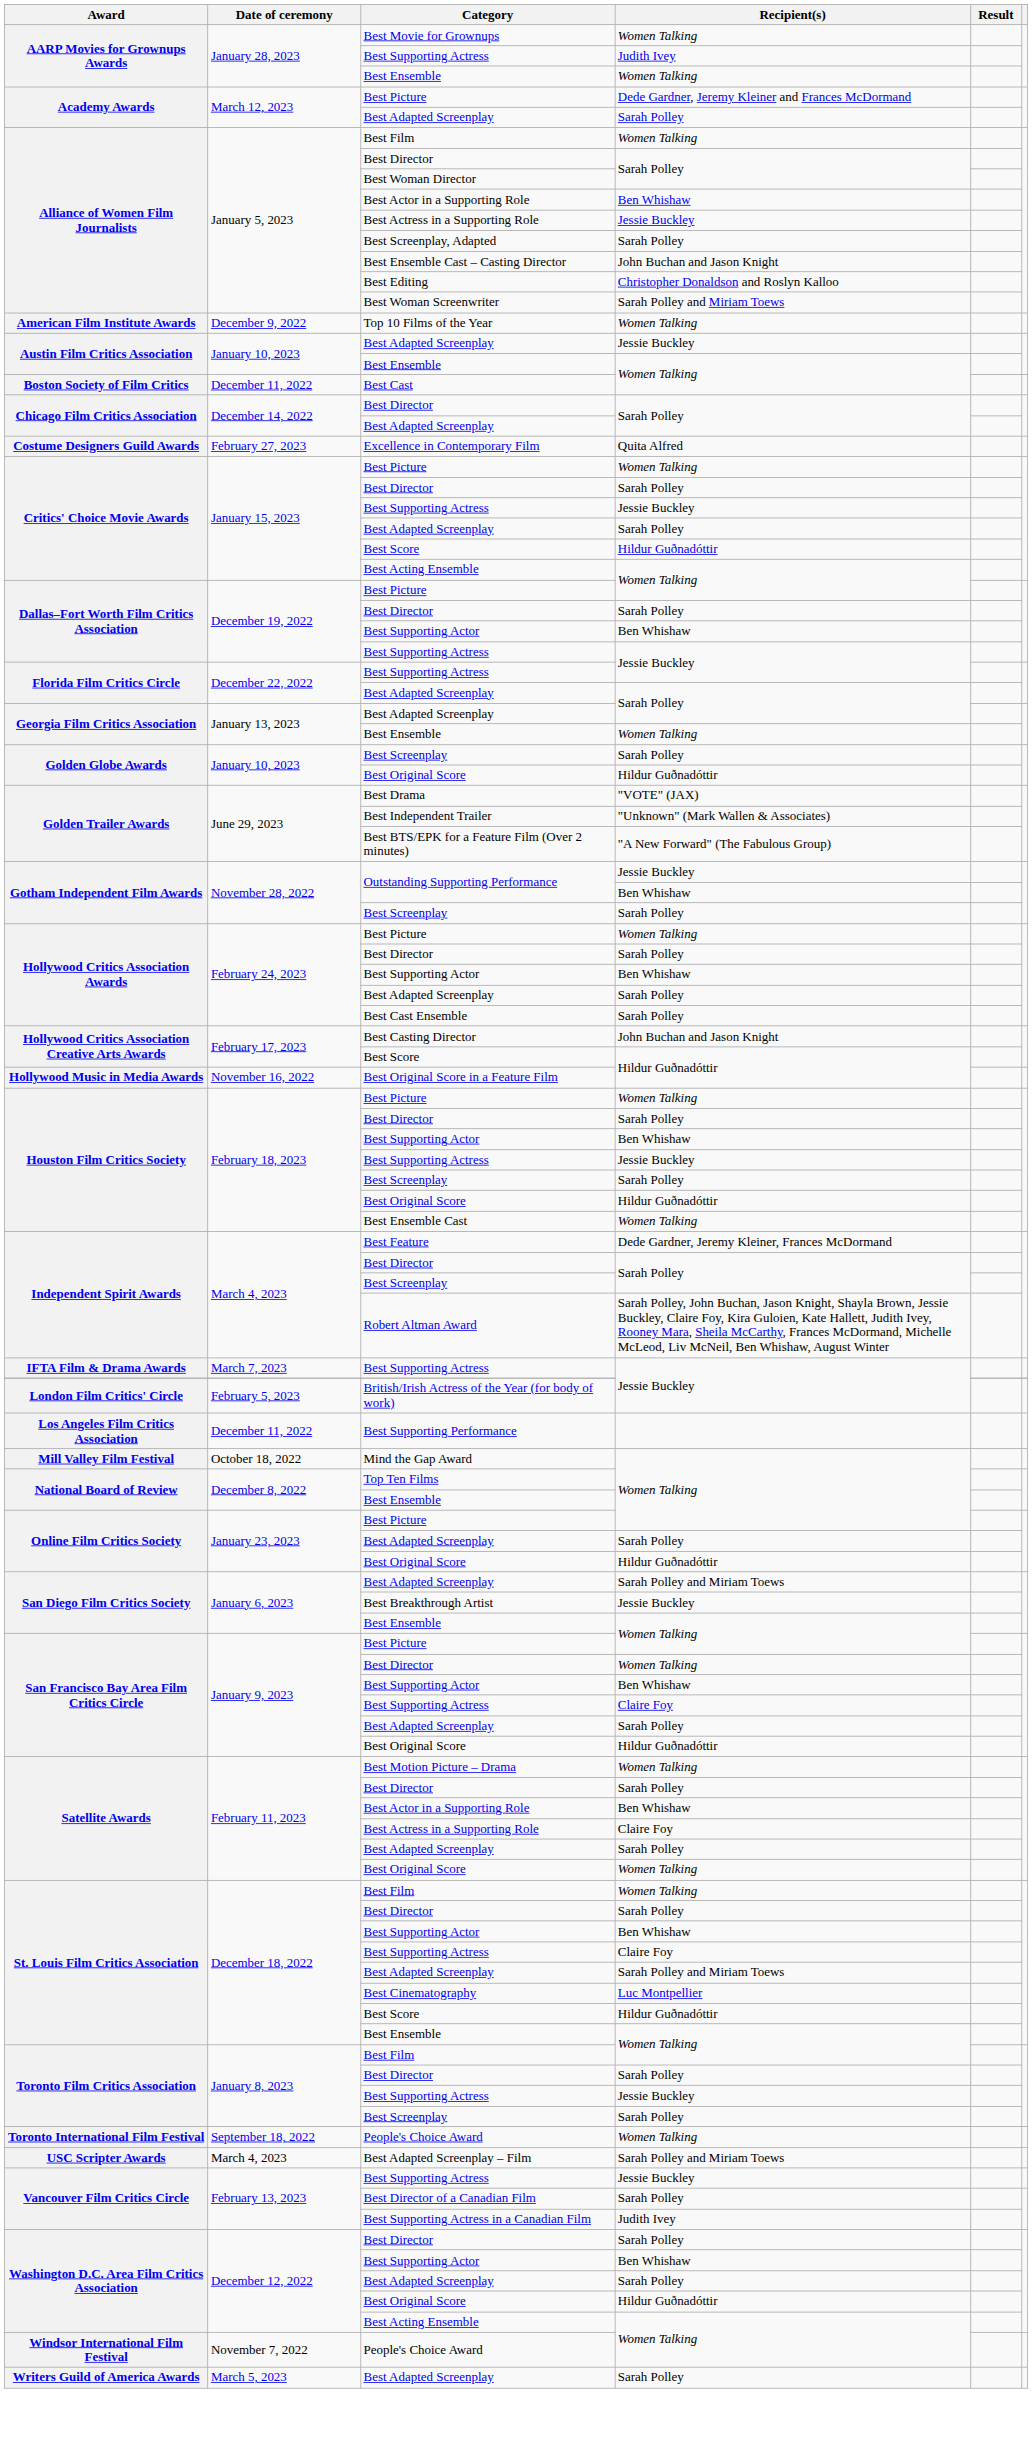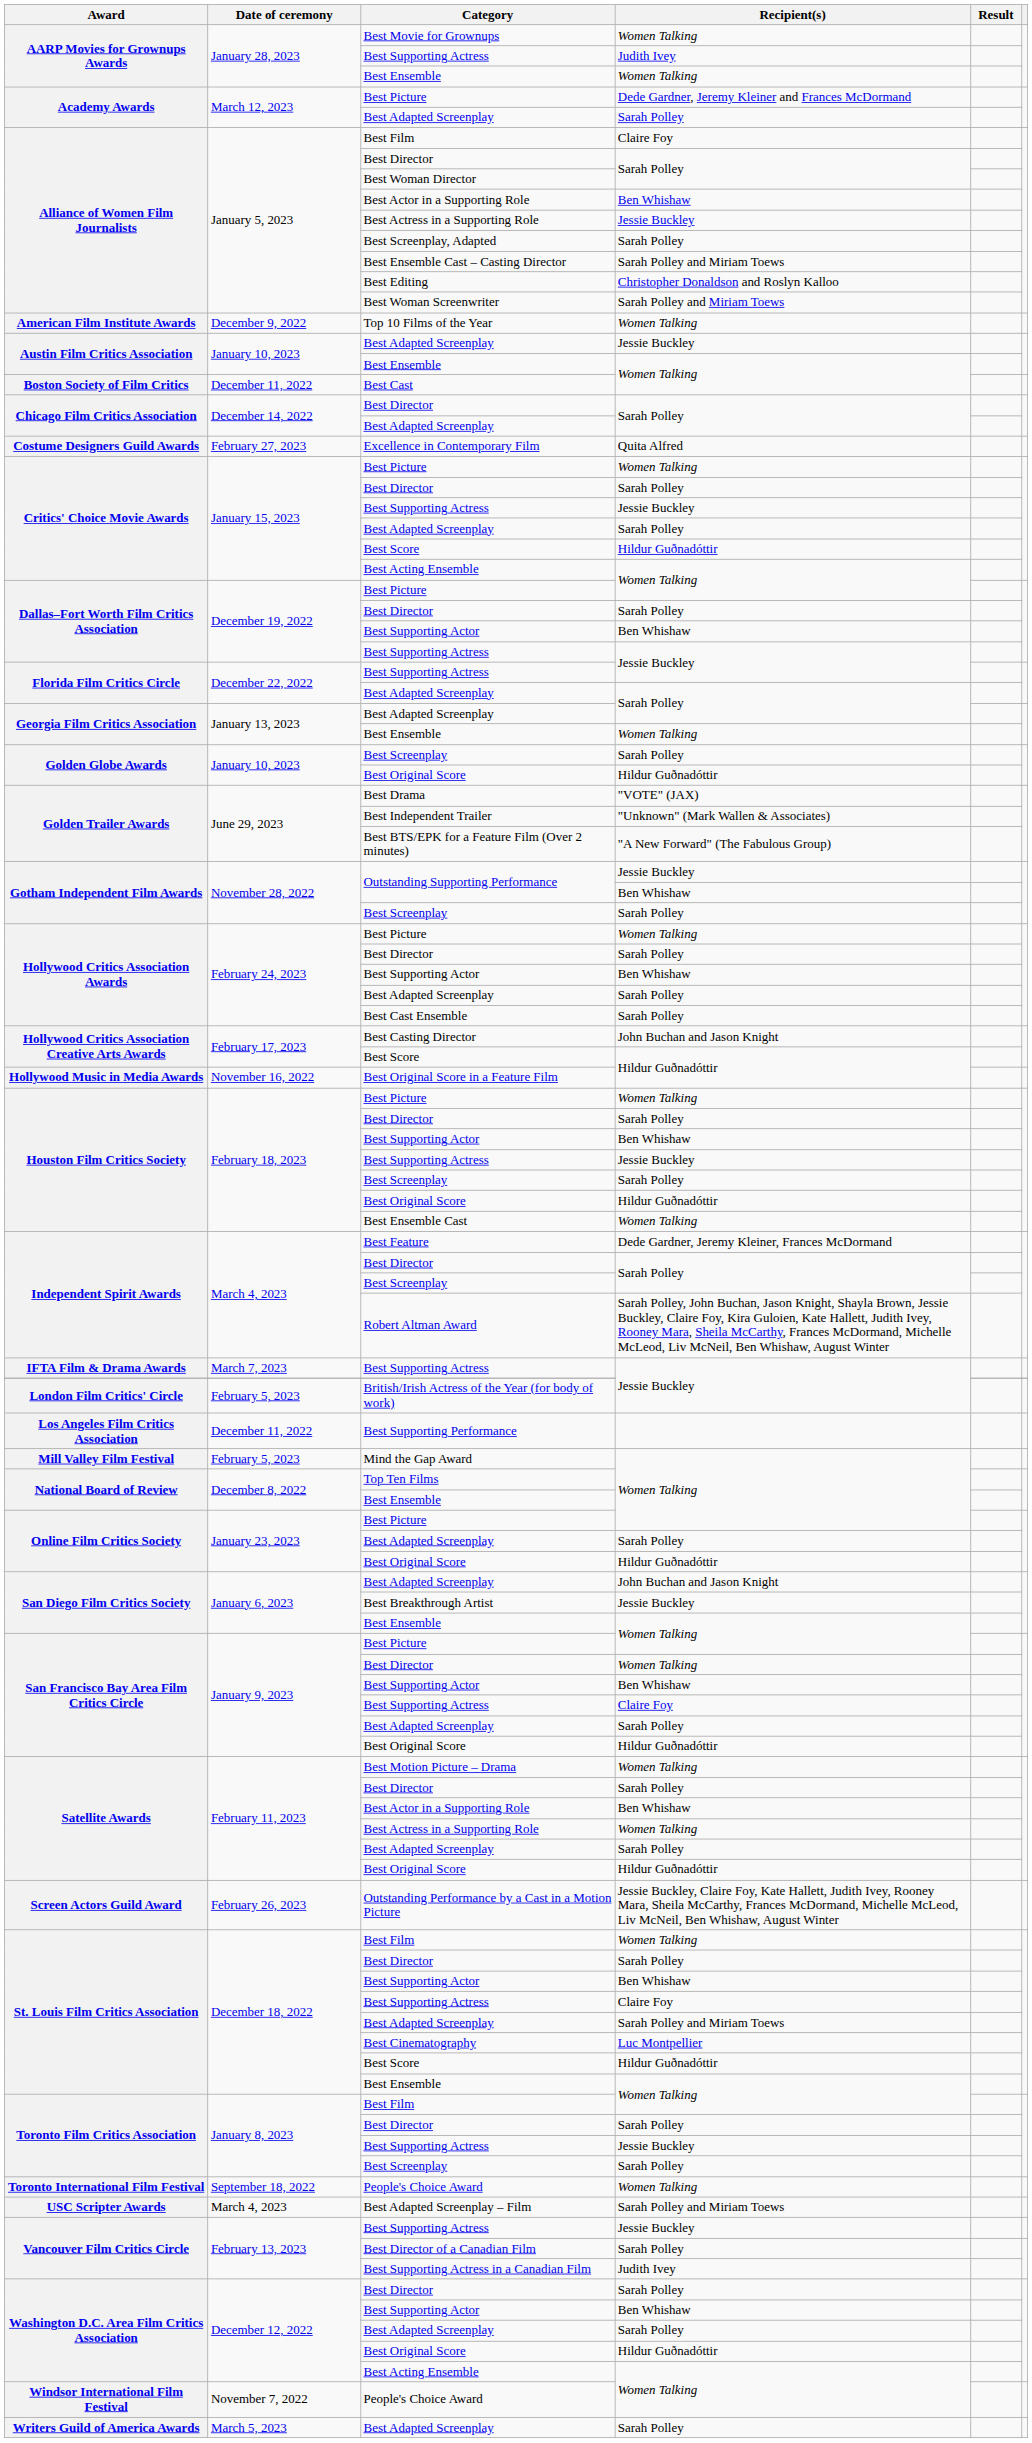Alliance of Women Film Journalists / Best Film | Recipient(s): Women Talking -> Claire Foy
Best Ensemble Cast – Casting Director | Recipient(s): John Buchan and Jason Knight -> Sarah Polley and Miriam Toews
Mind the Gap Award | Date of ceremony: October 18, 2022 -> February 5, 2023
San Diego Film Critics Society / Best Adapted Screenplay | Recipient(s): Sarah Polley and Miriam Toews -> John Buchan and Jason Knight
Satellite Awards / Best Actress in a Supporting Role | Recipient(s): Claire Foy -> Women Talking
Satellite Awards / Best Original Score | Recipient(s): Women Talking -> Hildur Guðnadóttir
+ row: Screen Actors Guild Award | February 26, 2023 | Outstanding Performance by a Cast in a Motion Picture | Jessie Buckley, Claire Foy, Kate Hallett, Judith Ivey, Rooney Mara, Sheila McCarthy, Frances McDormand, Michelle McLeod, Liv McNeil, Ben Whishaw, August Winter
